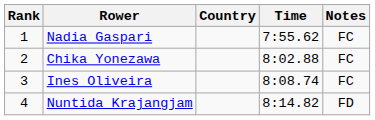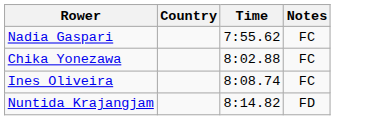- column: Rank | 1 | 2 | 3 | 4
